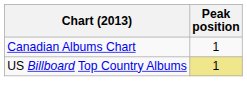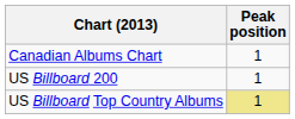+ row: US Billboard 200 | 1
